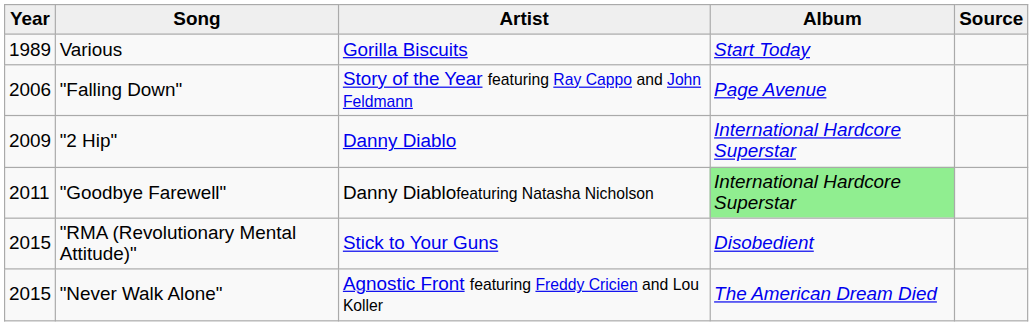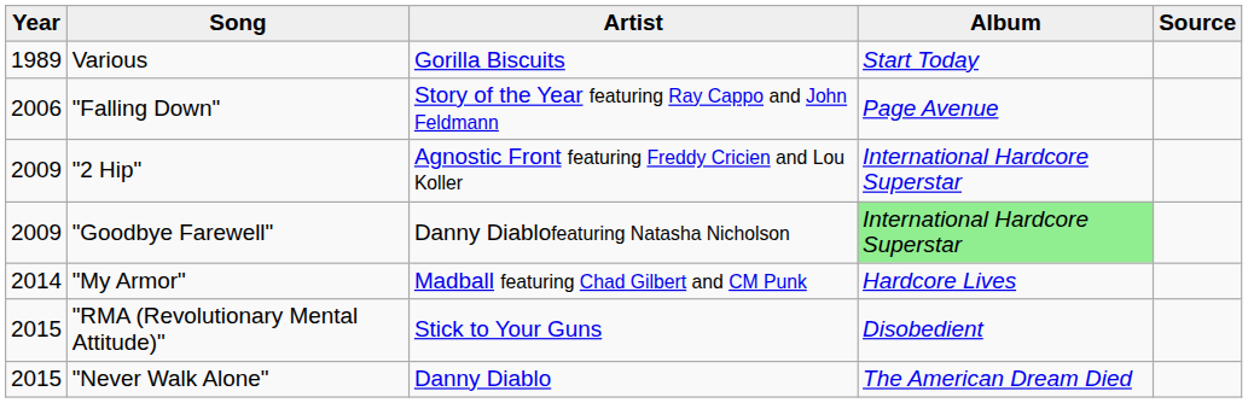"2 Hip" | Artist: Danny Diablo -> Agnostic Front featuring Freddy Cricien and Lou Koller
"Goodbye Farewell" | Year: 2011 -> 2009
+ row: 2014 | "My Armor" | Madball featuring Chad Gilbert and CM Punk | Hardcore Lives
"Never Walk Alone" | Artist: Agnostic Front featuring Freddy Cricien and Lou Koller -> Danny Diablo
